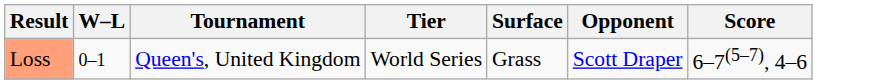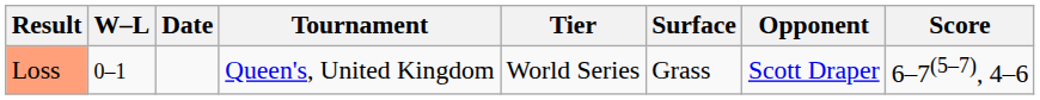+ column: Date
